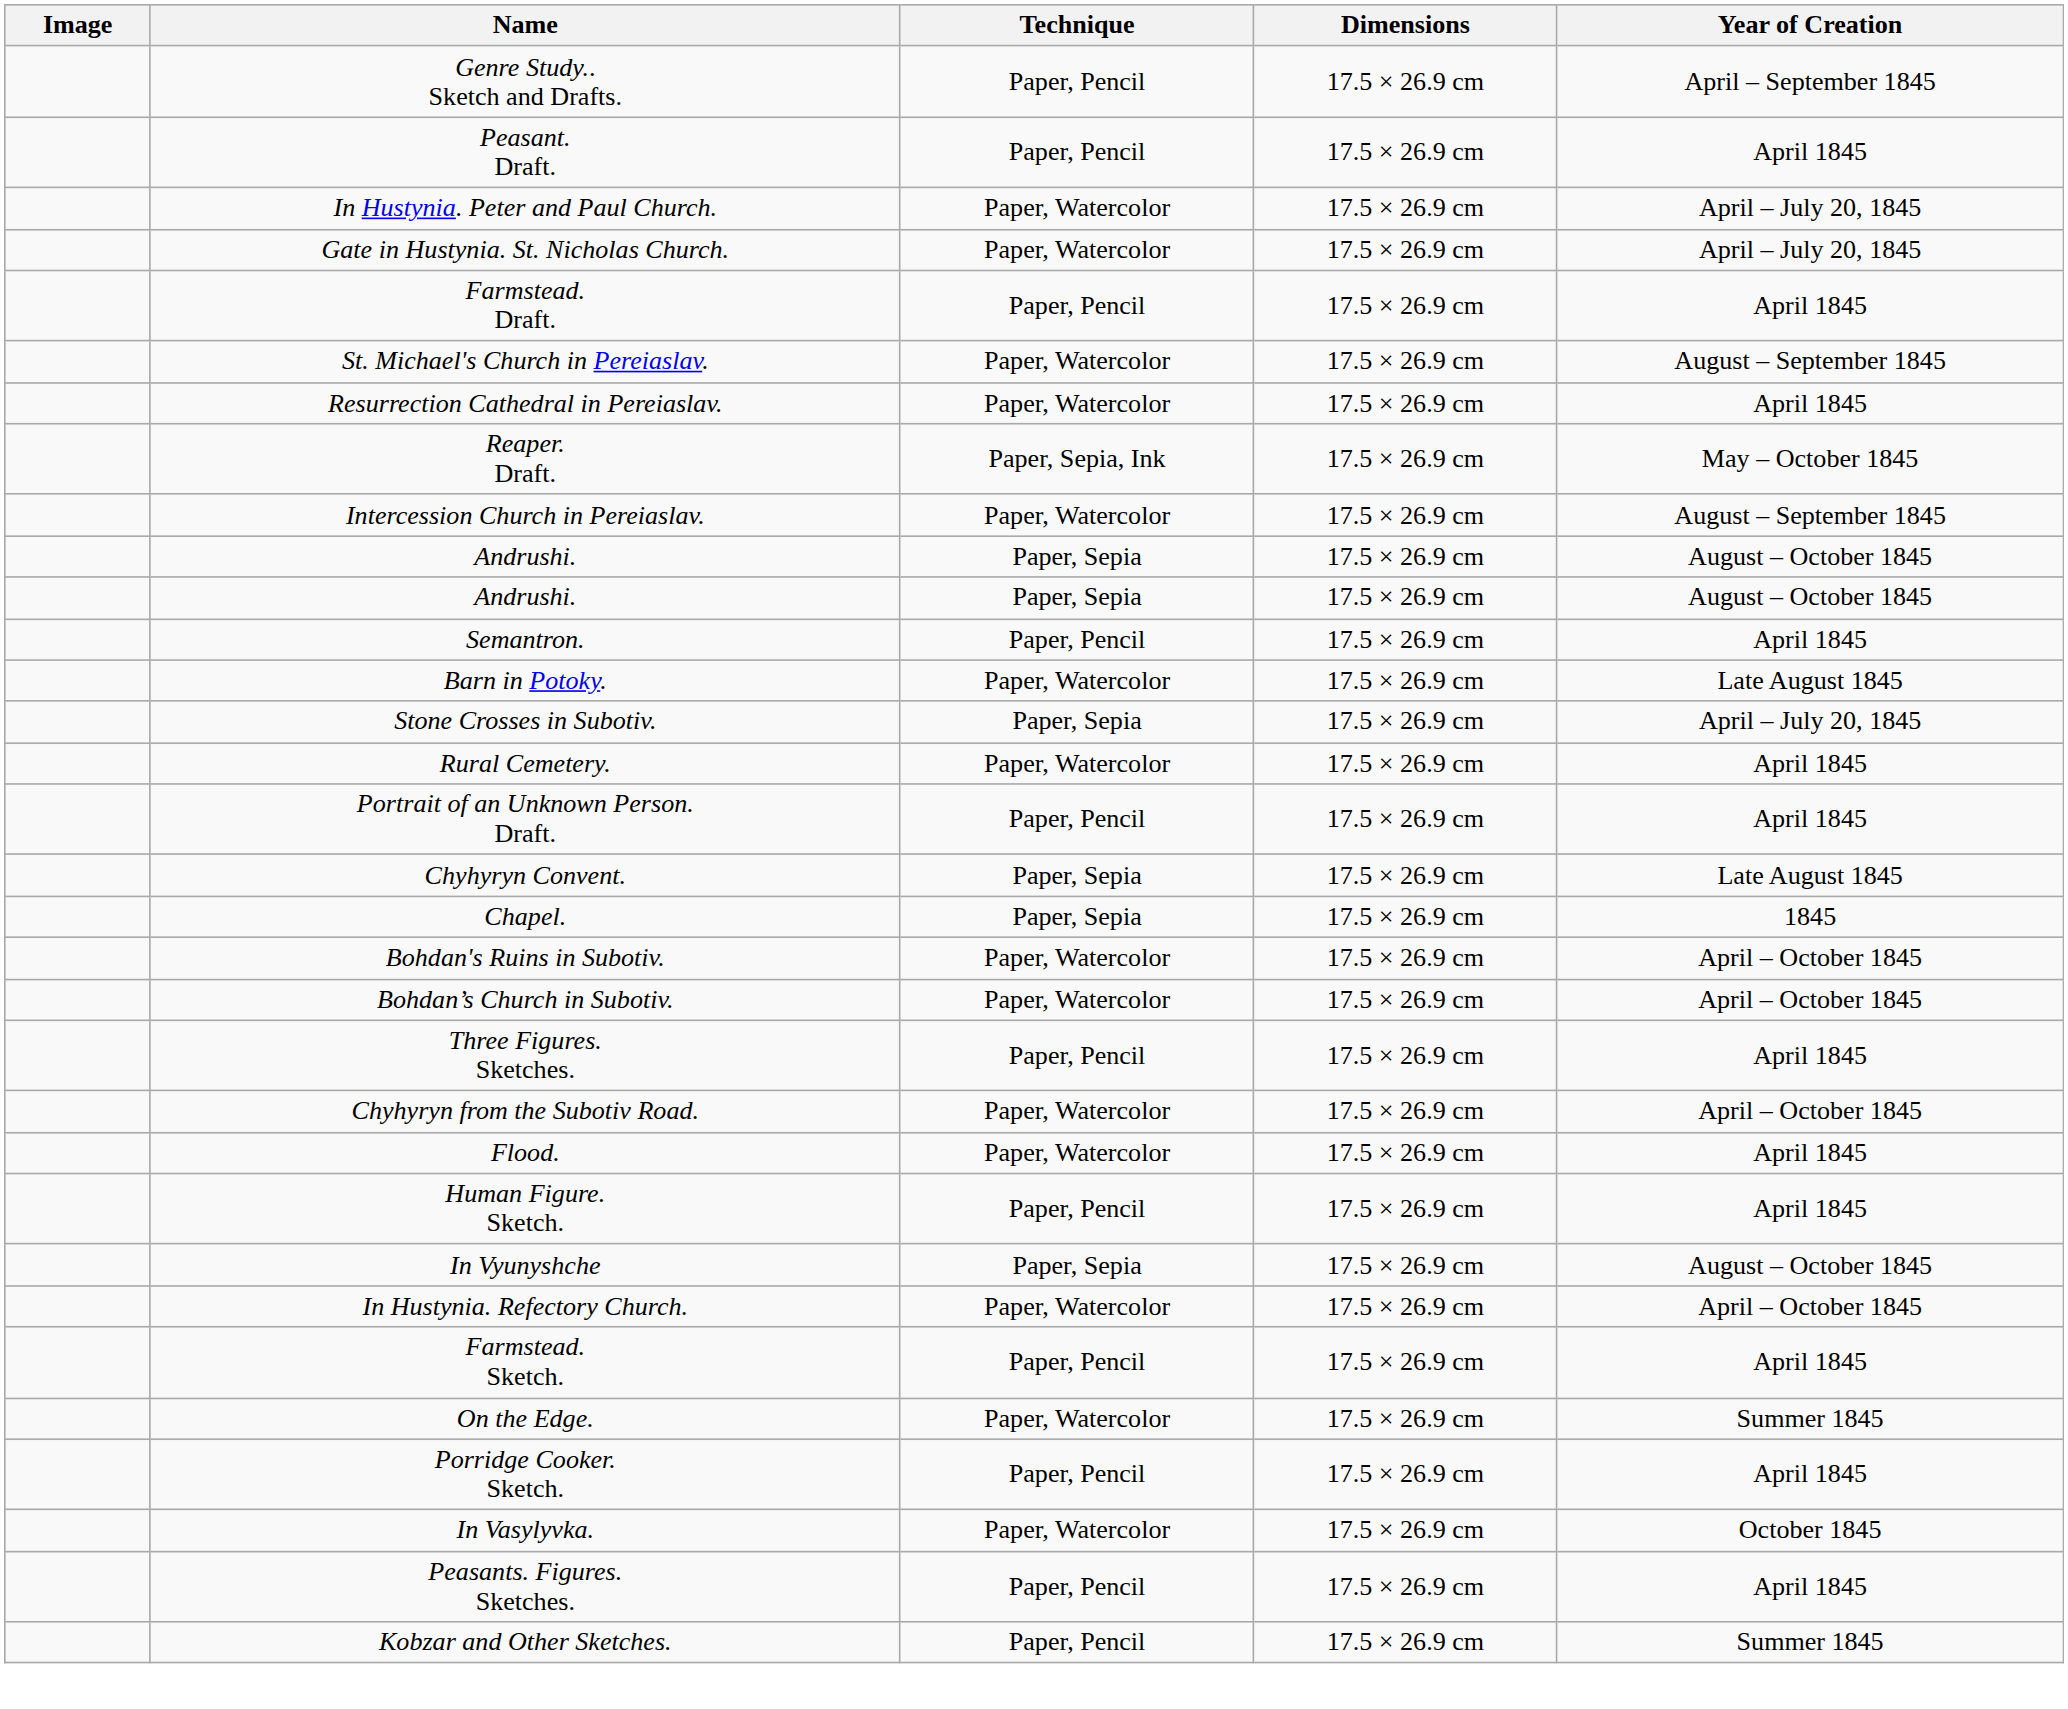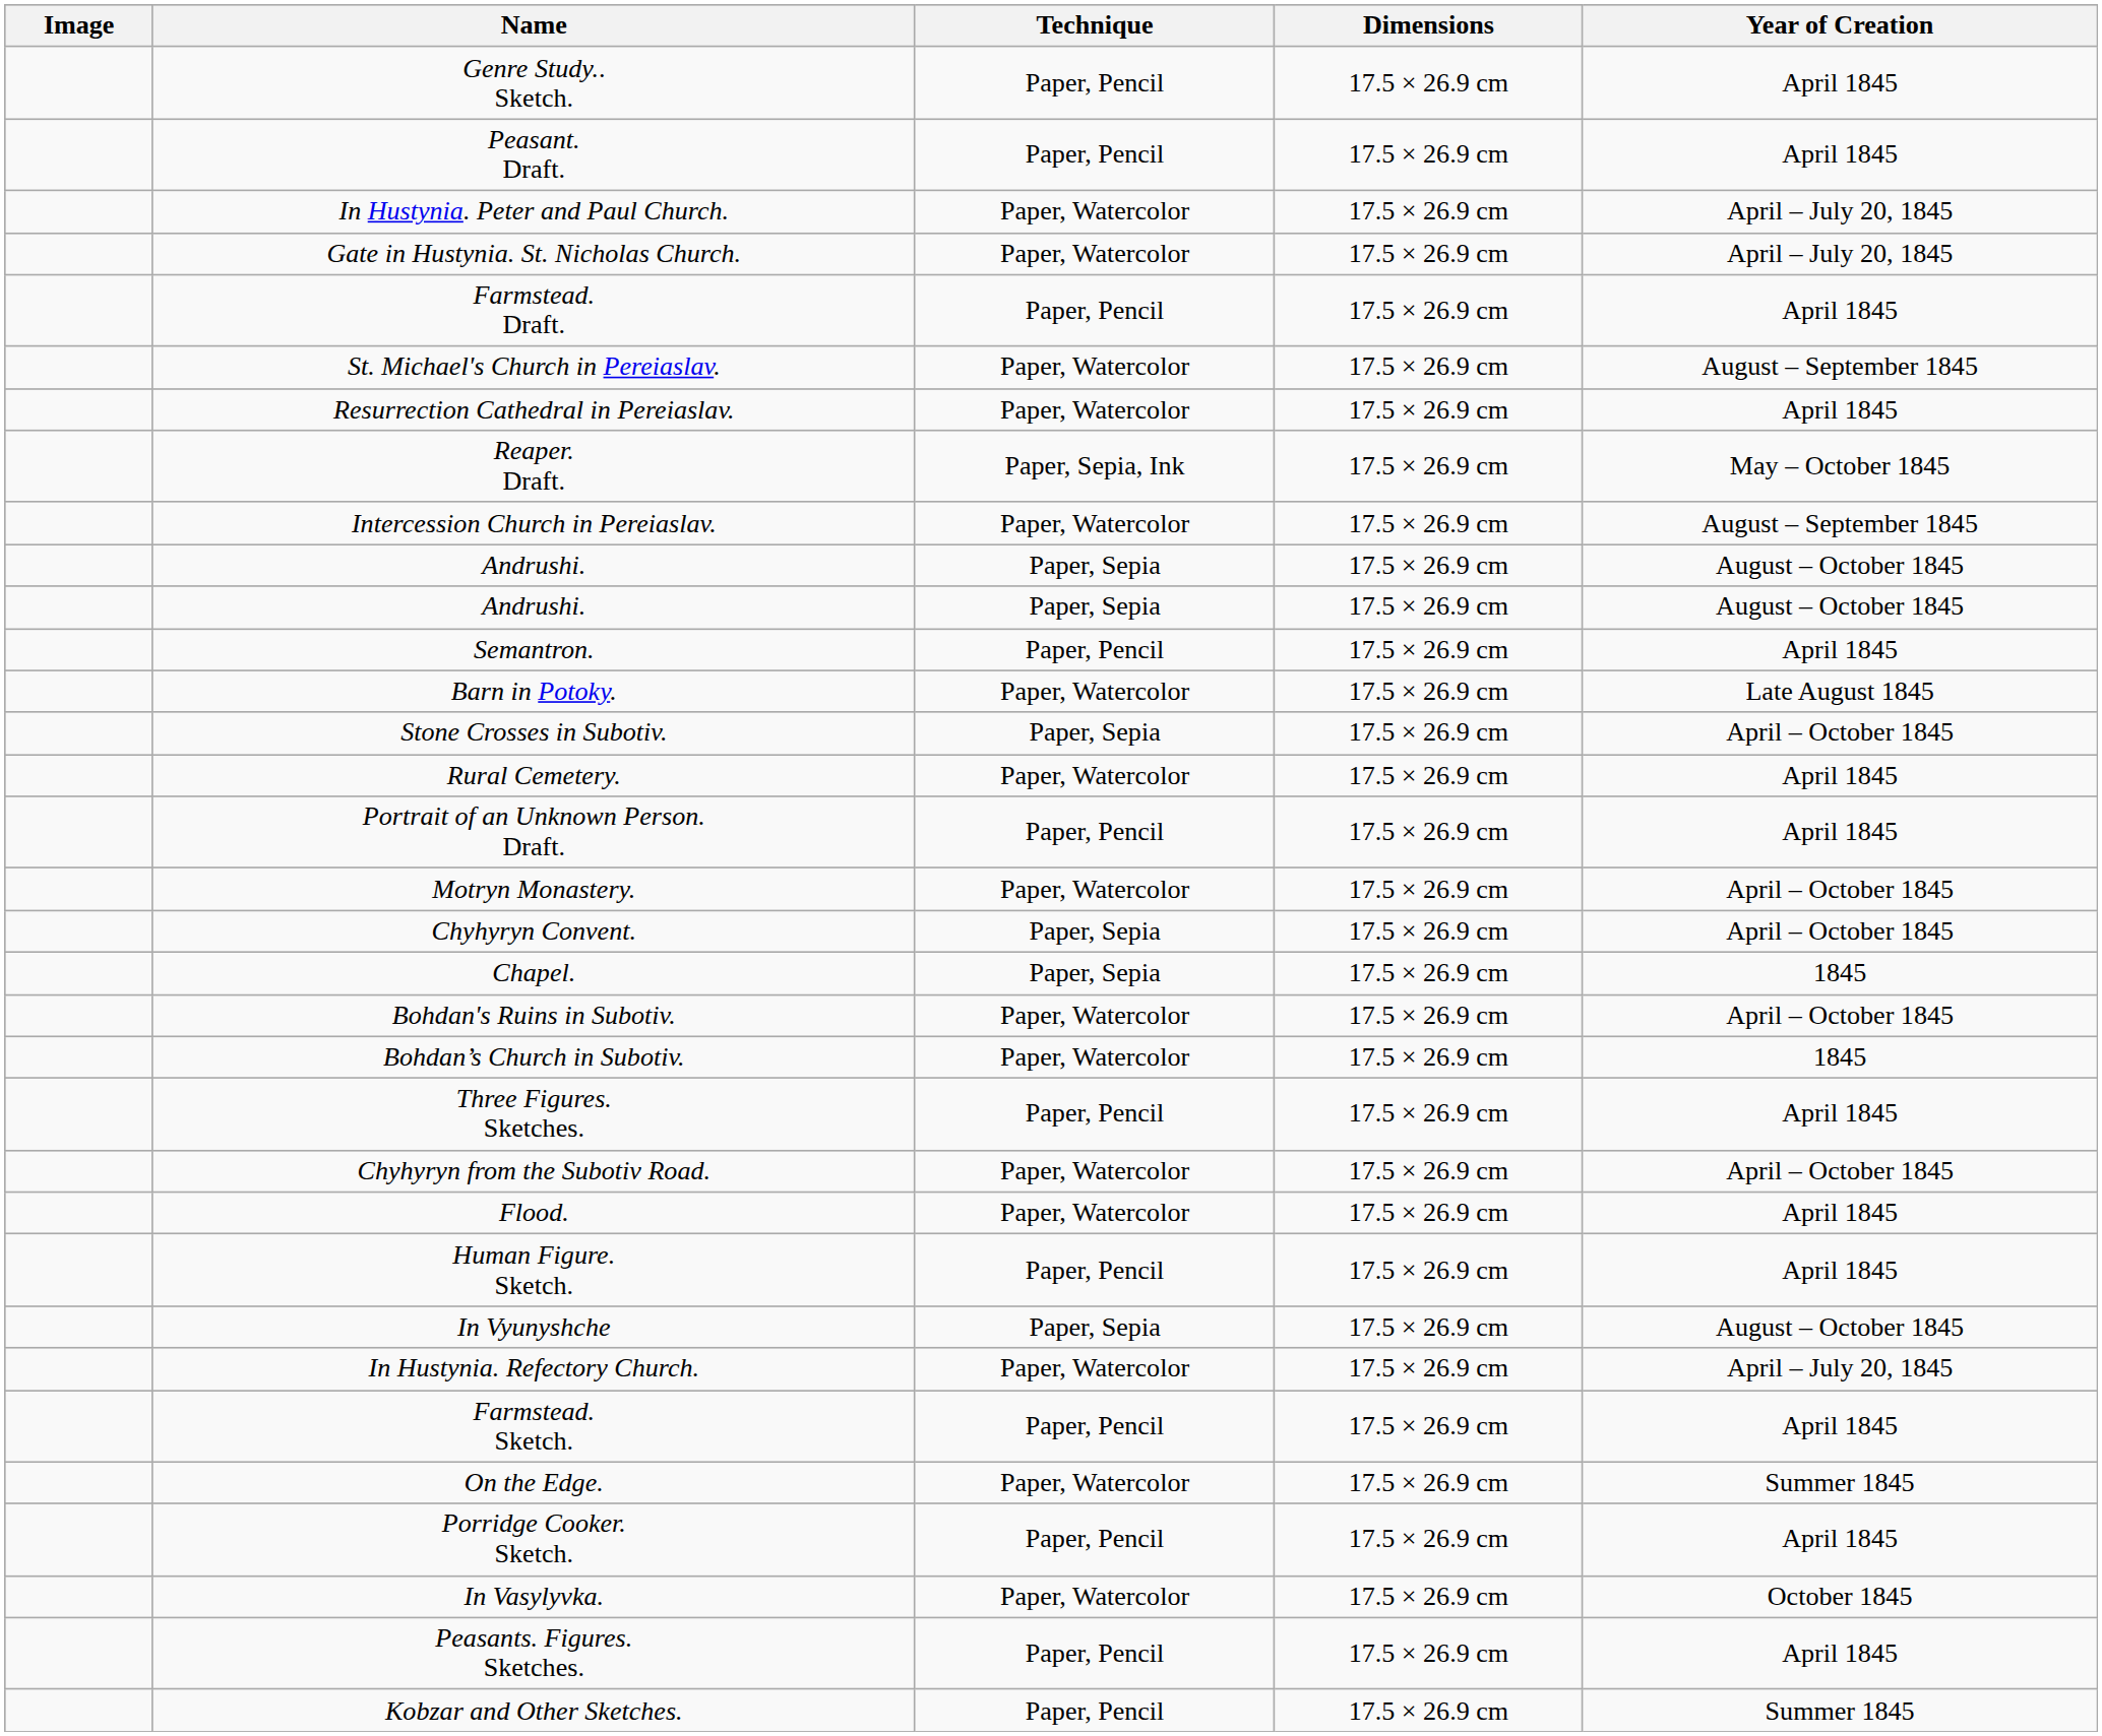+ row: Genre Study.. Sketch. | Paper, Pencil | 17.5 × 26.9 cm | April 1845
- row: Genre Study.. Sketch and Drafts. | Paper, Pencil | 17.5 × 26.9 cm | April – September 1845
Stone Crosses in Subotiv. | Year of Creation: April – July 20, 1845 -> April – October 1845
+ row: Motryn Monastery. | Paper, Watercolor | 17.5 × 26.9 cm | April – October 1845
Chyhyryn Convent. | Year of Creation: Late August 1845 -> April – October 1845
Bohdan’s Church in Subotiv. | Year of Creation: April – October 1845 -> 1845
In Hustynia. Refectory Church. | Year of Creation: April – October 1845 -> April – July 20, 1845
